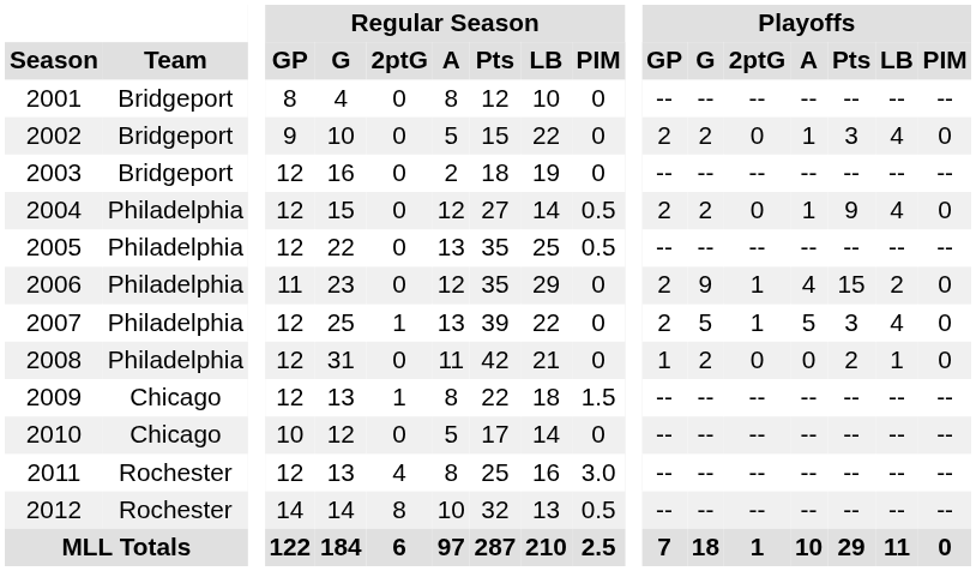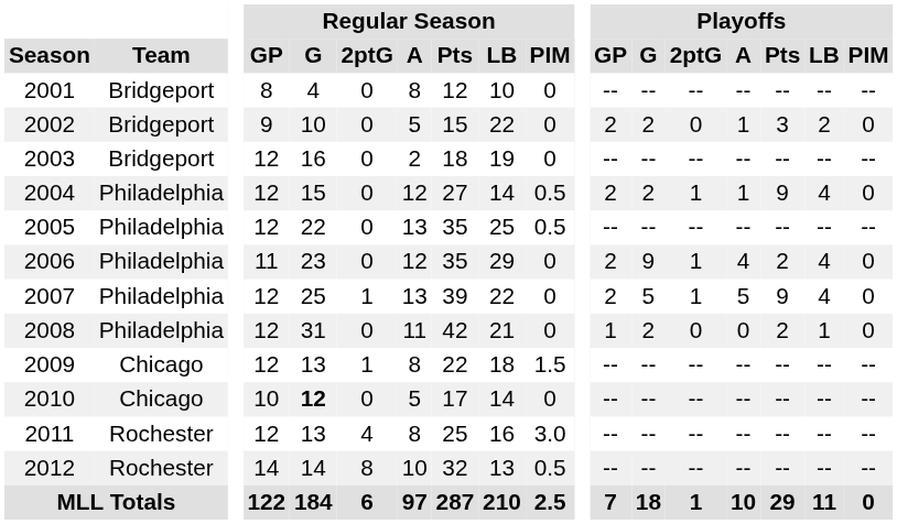2002 | Playoffs / LB: 4 -> 2
2004 | Playoffs / 2ptG: 0 -> 1
2006 | Playoffs / Pts: 15 -> 2
2006 | Playoffs / LB: 2 -> 4
2007 | Playoffs / Pts: 3 -> 9
2010 | Regular Season / G: normal -> bold
